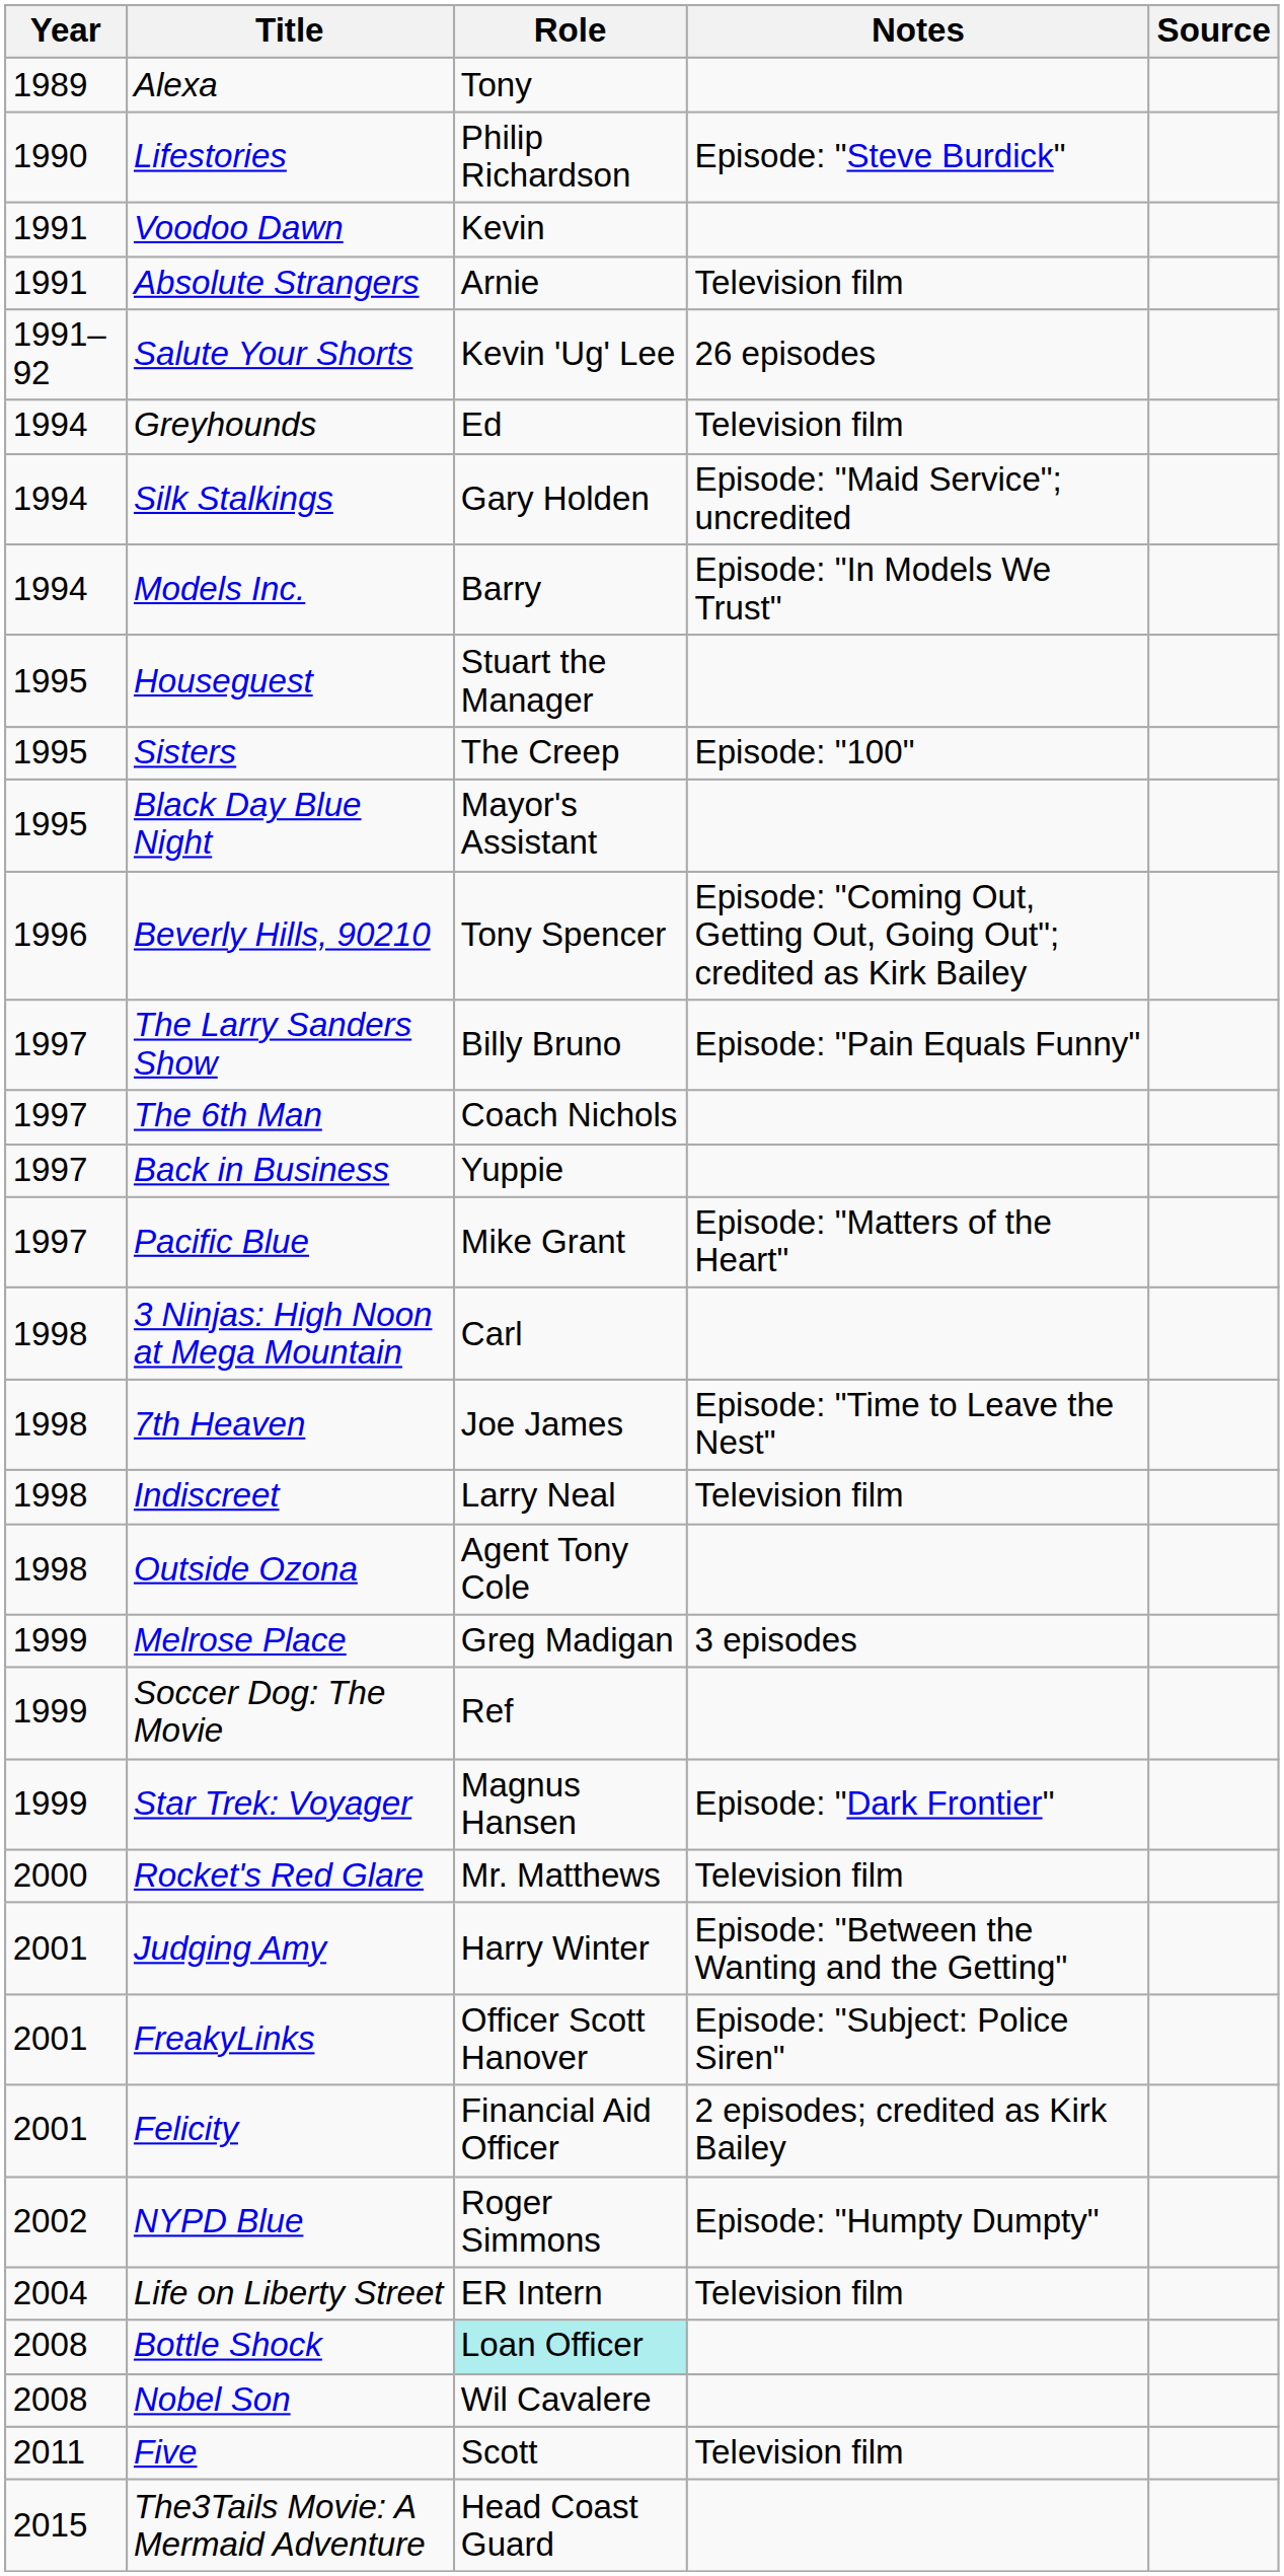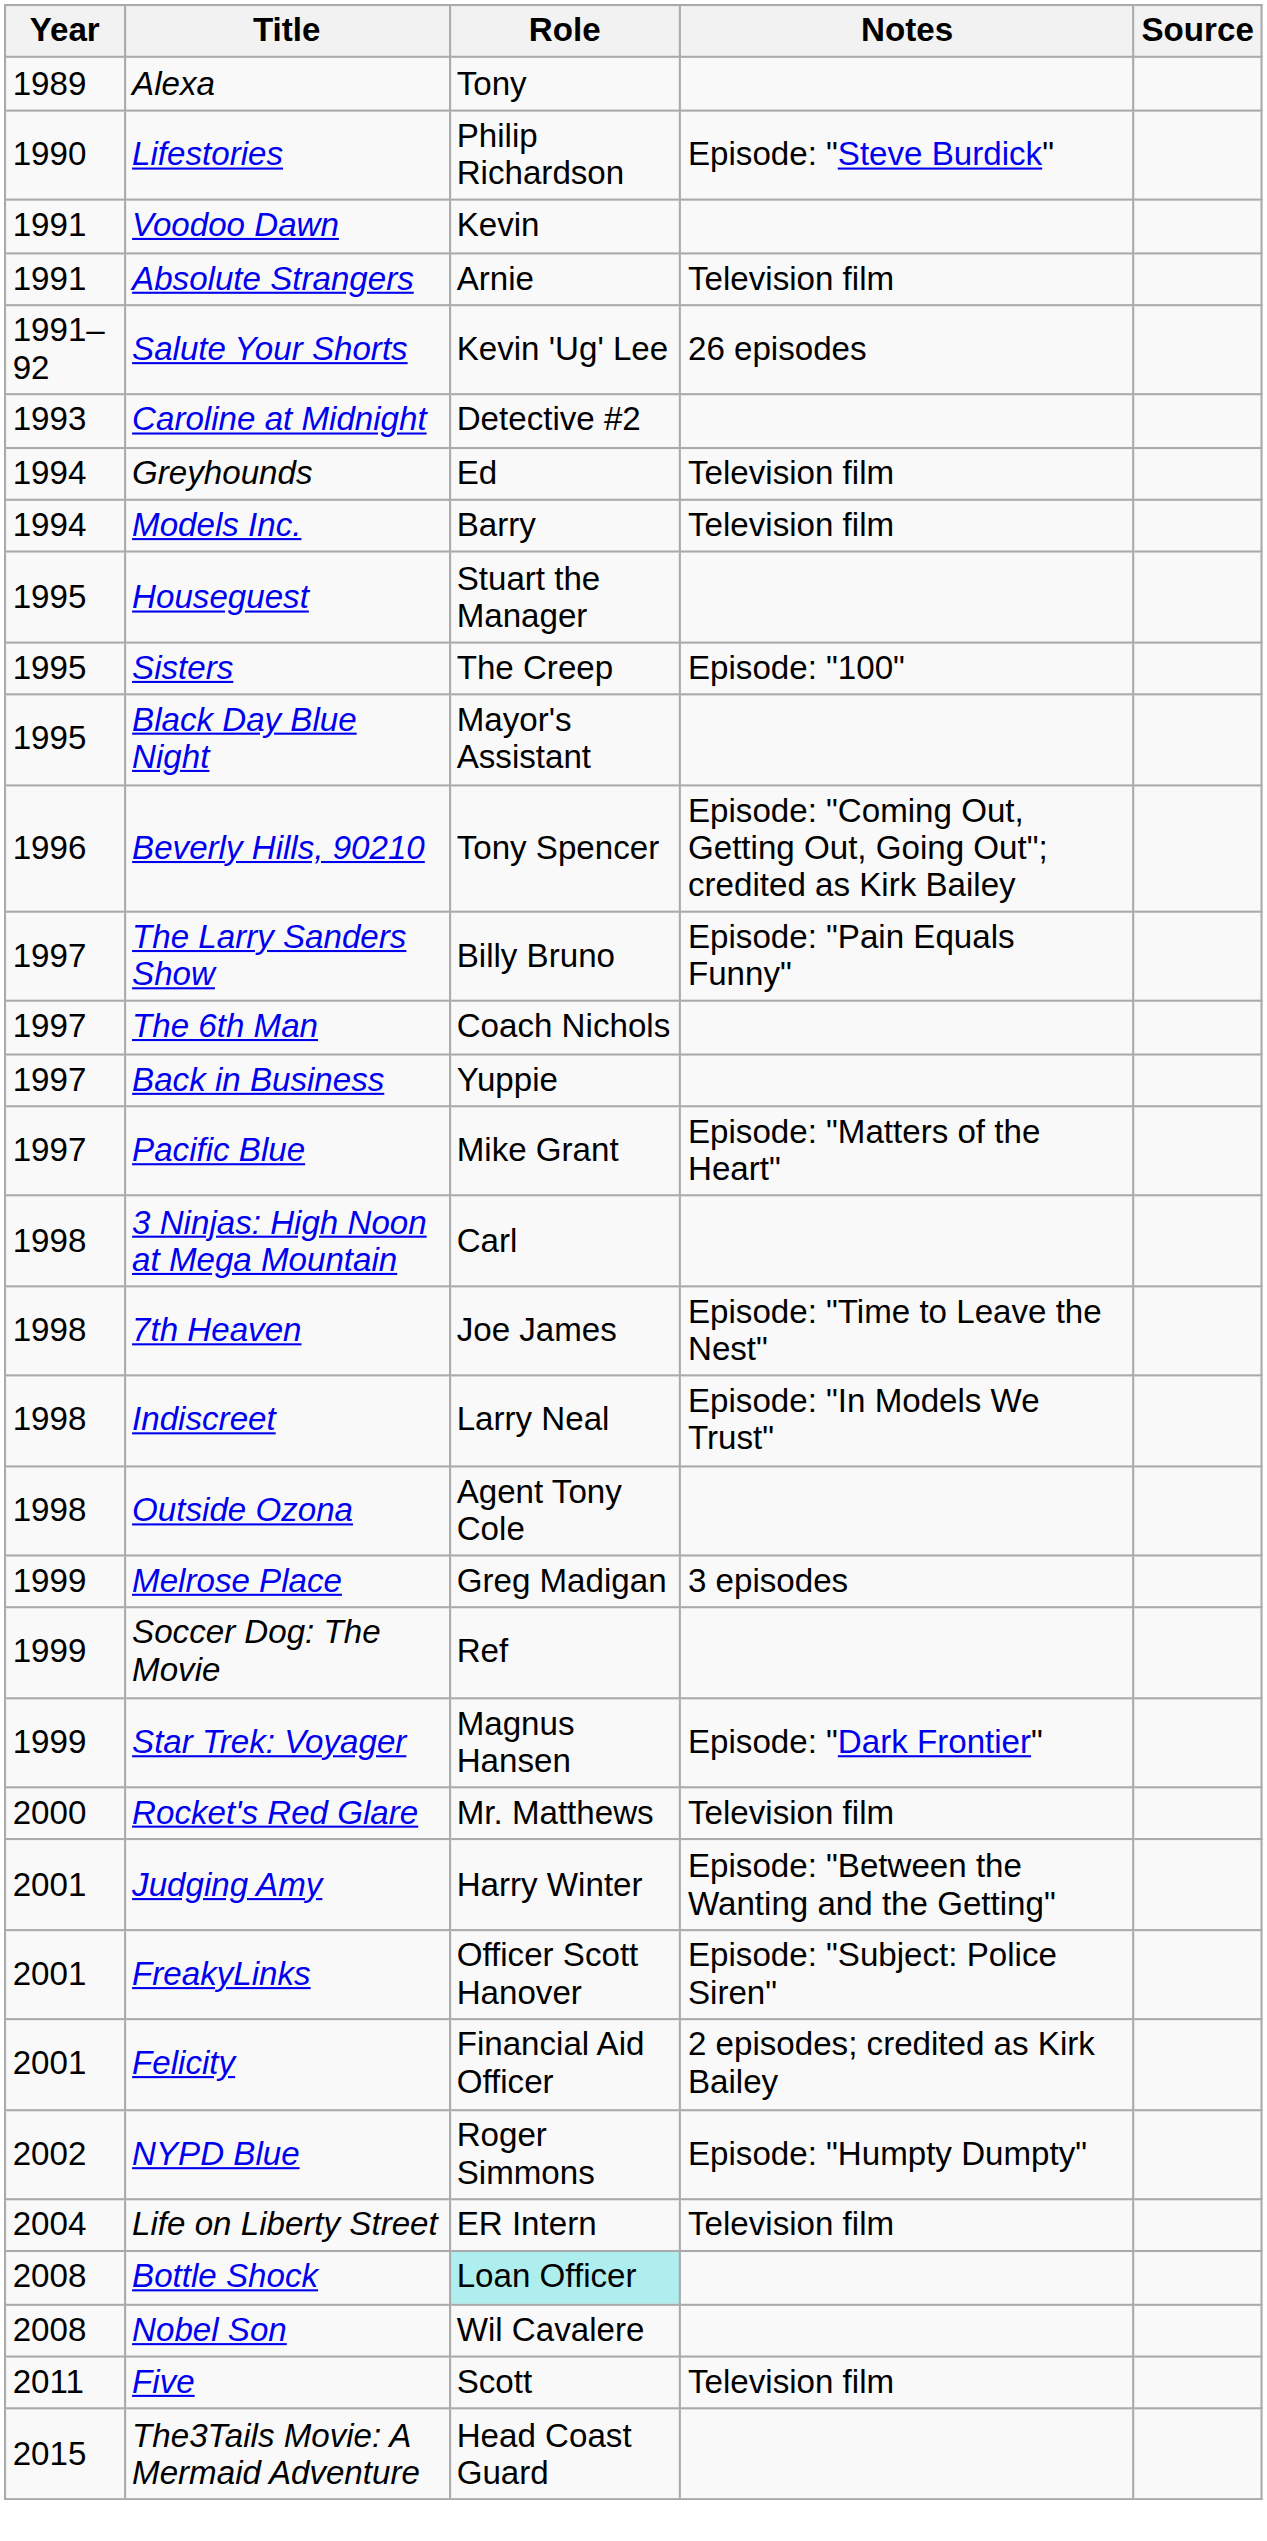+ row: 1993 | Caroline at Midnight | Detective #2
- row: 1994 | Silk Stalkings | Gary Holden | Episode: "Maid Service"; uncredited
Models Inc. | Notes: Episode: "In Models We Trust" -> Television film
Indiscreet | Notes: Television film -> Episode: "In Models We Trust"
